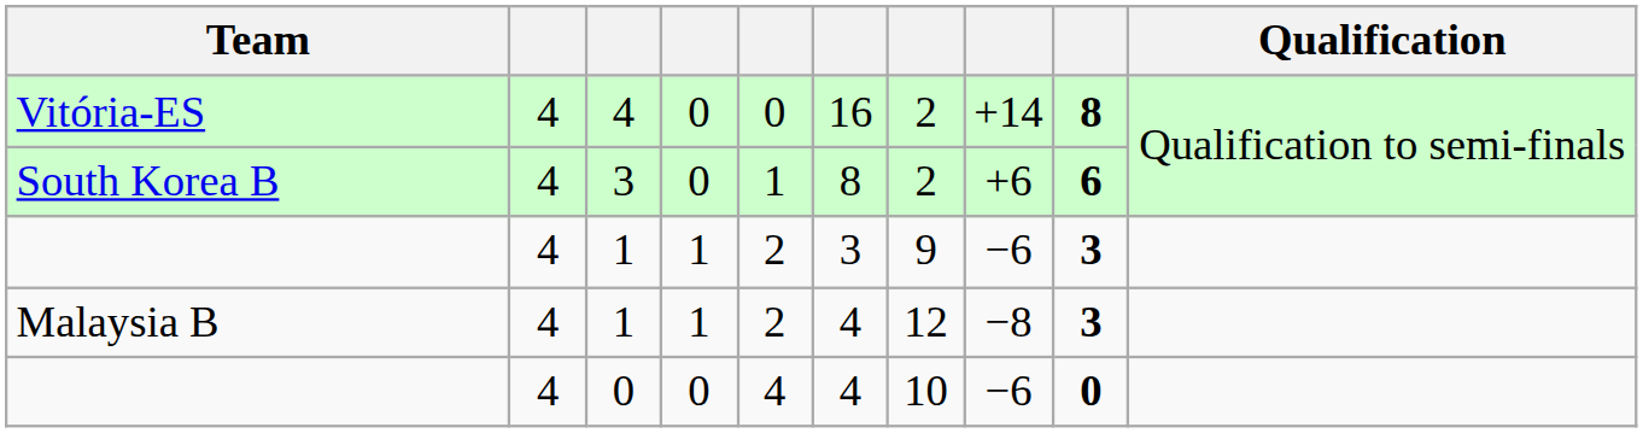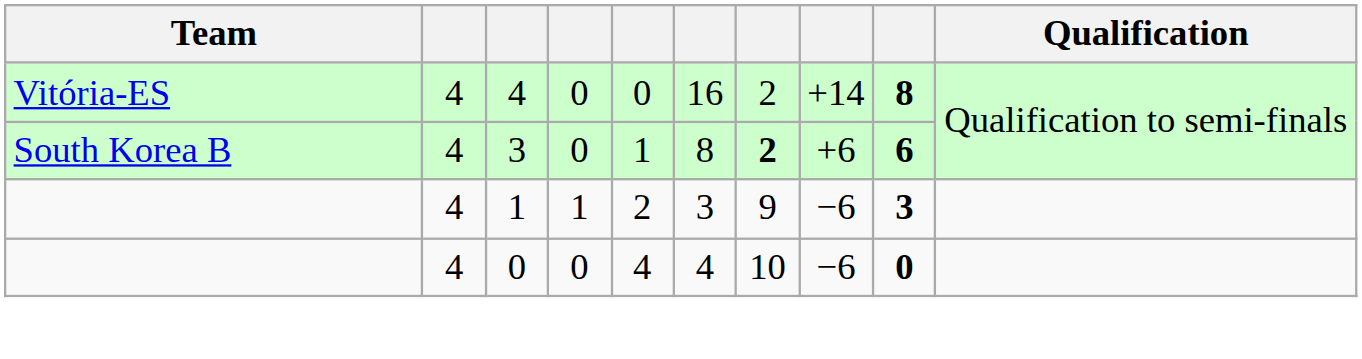South Korea B | column 7: normal -> bold
- row: Malaysia B | 4 | 1 | 1 | 2 | 4 | 12 | −8 | 3
